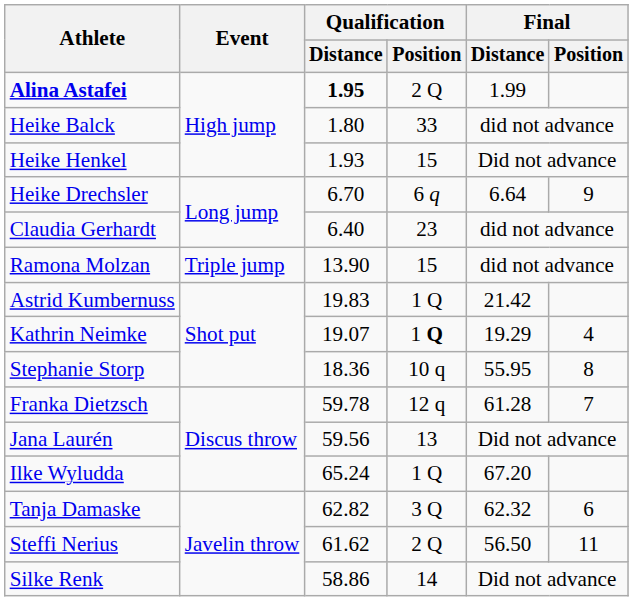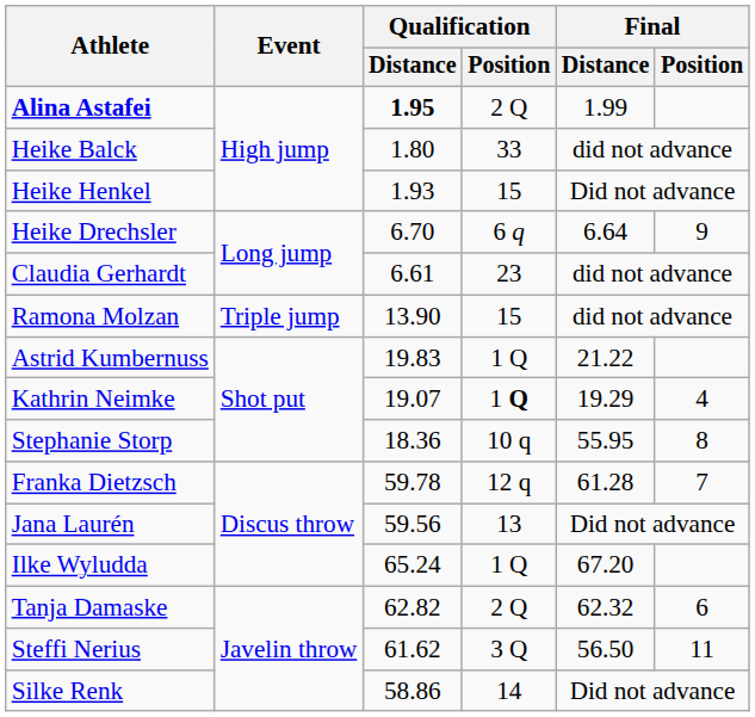Claudia Gerhardt | Qualification / Distance: 6.40 -> 6.61
Astrid Kumbernuss | Final / Distance: 21.42 -> 21.22
Tanja Damaske | Qualification / Position: 3 Q -> 2 Q
Steffi Nerius | Qualification / Position: 2 Q -> 3 Q
